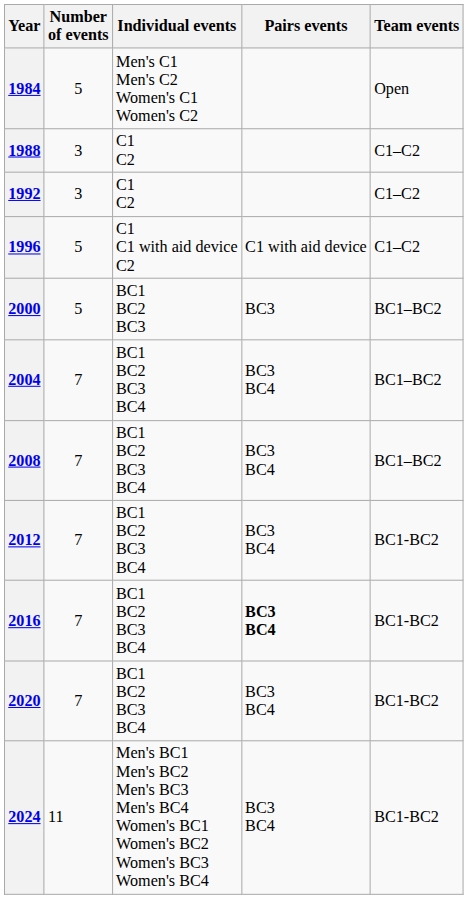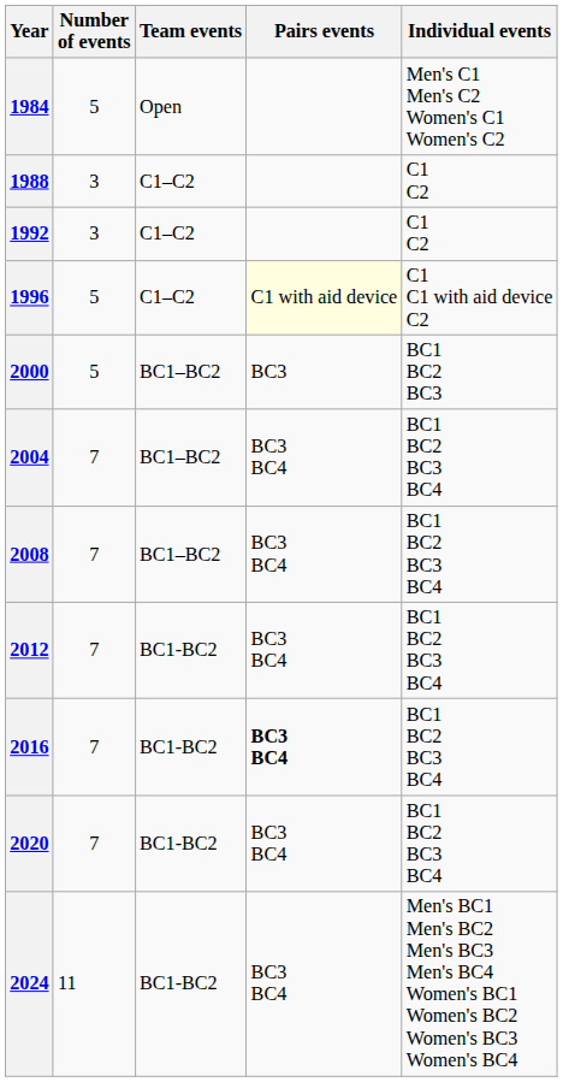columns swapped: Individual events <-> Team events
1996 | Pairs events: no background -> lightyellow background
